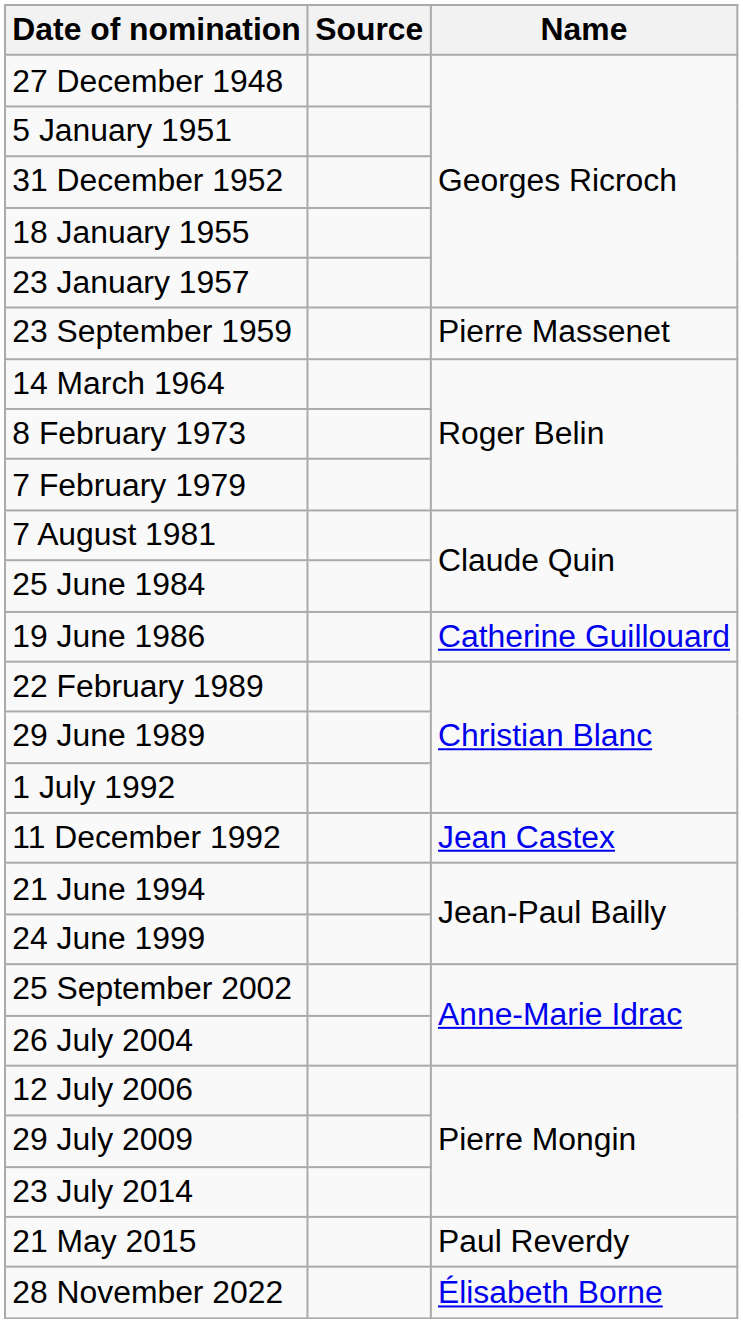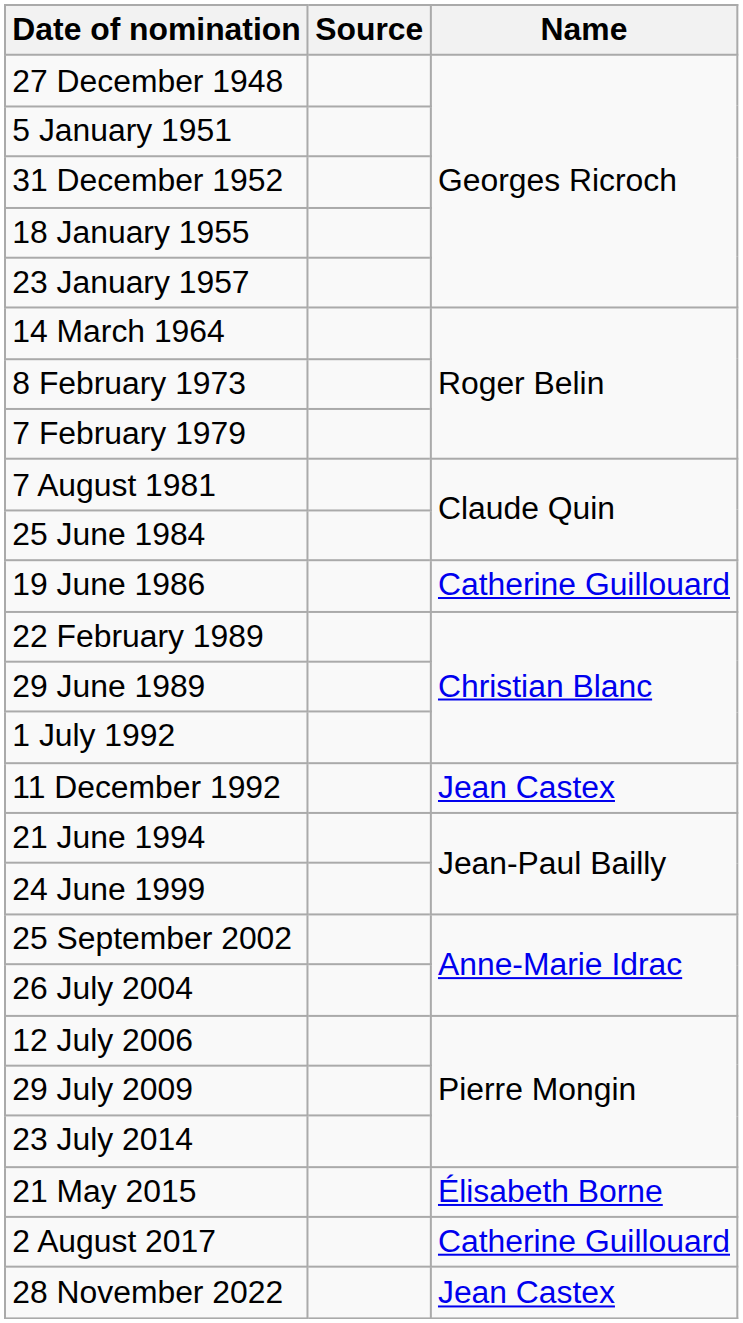- row: 23 September 1959 | Pierre Massenet
21 May 2015 | Name: Paul Reverdy -> Élisabeth Borne
+ row: 2 August 2017 | Catherine Guillouard
28 November 2022 | Name: Élisabeth Borne -> Jean Castex
